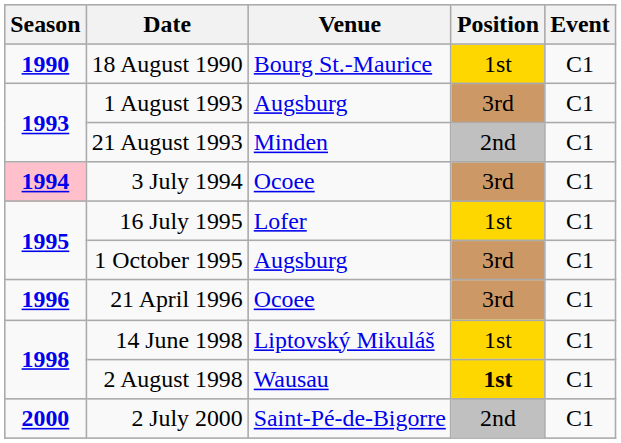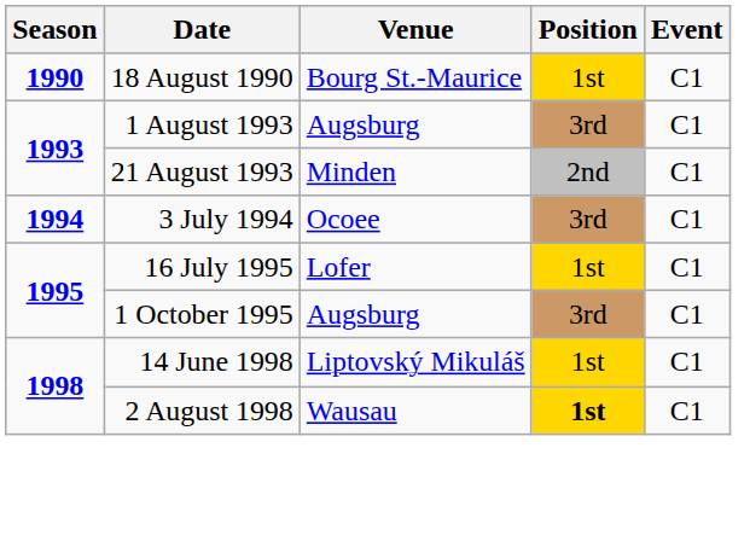3 July 1994 | Season: pink background -> no background
- row: 1996 | 21 April 1996 | Ocoee | 3rd | C1
- row: 2000 | 2 July 2000 | Saint-Pé-de-Bigorre | 2nd | C1
